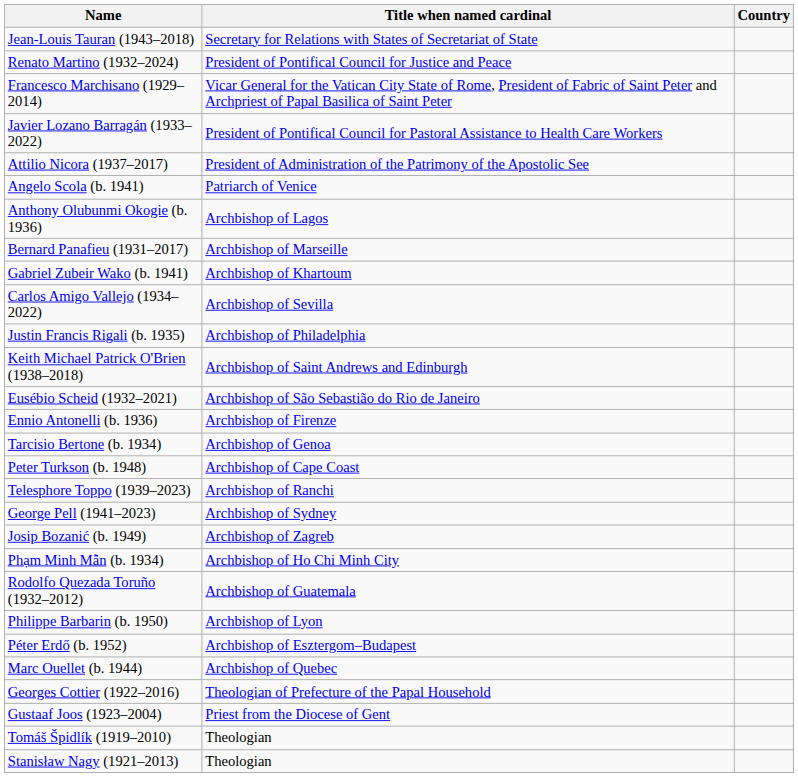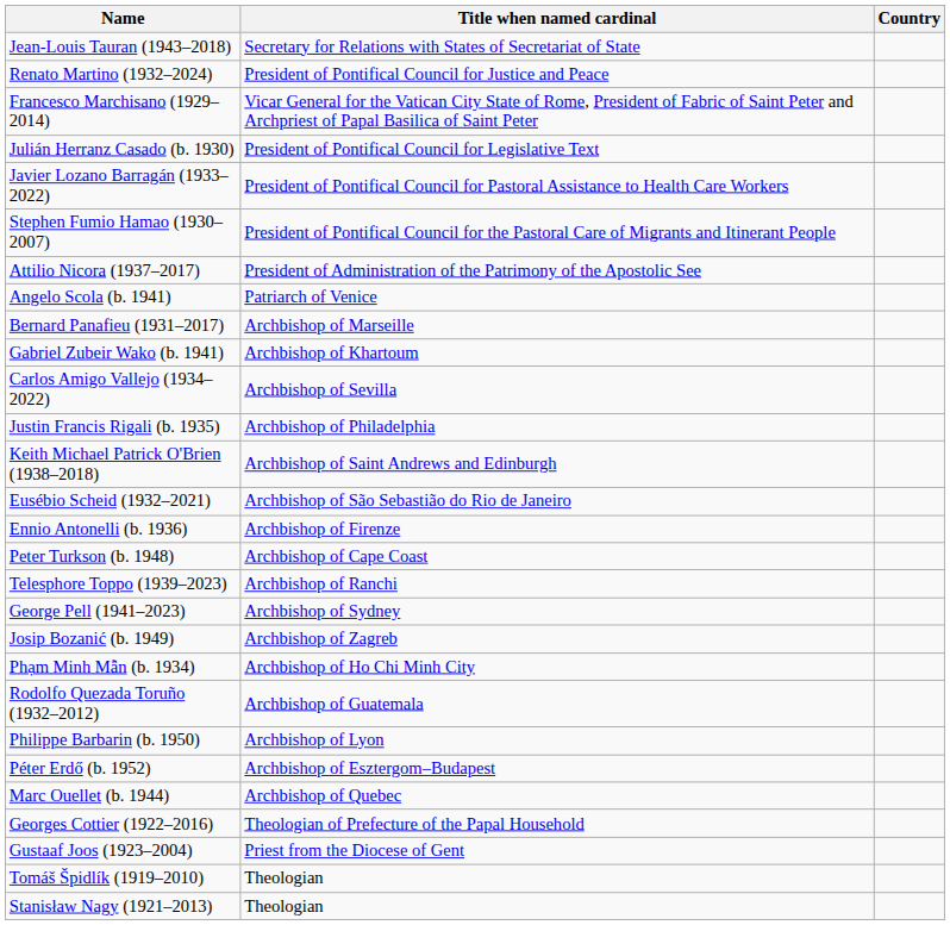+ row: Julián Herranz Casado (b. 1930) | President of Pontifical Council for Legislative Text
+ row: Stephen Fumio Hamao (1930–2007) | President of Pontifical Council for the Pastoral Care of Migrants and Itinerant People
- row: Anthony Olubunmi Okogie (b. 1936) | Archbishop of Lagos
- row: Tarcisio Bertone (b. 1934) | Archbishop of Genoa
